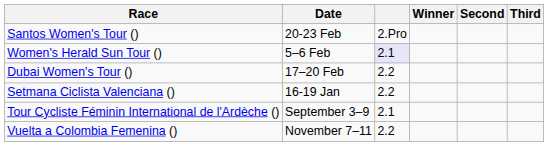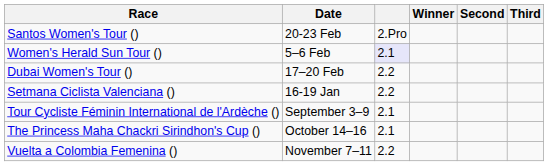+ row: The Princess Maha Chackri Sirindhon's Cup () | October 14–16 | 2.1
